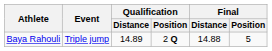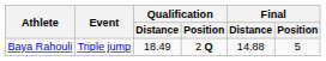Baya Rahouli | Qualification / Distance: 14.89 -> 18.49
